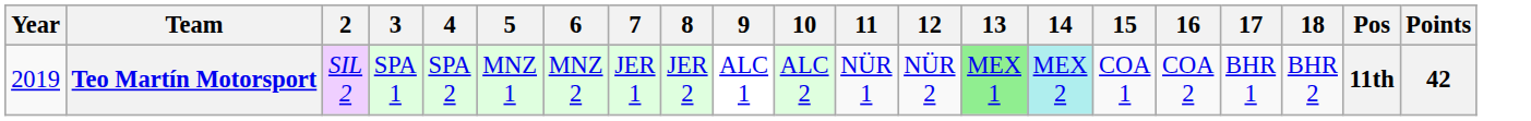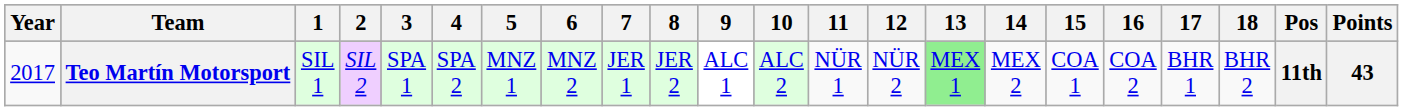+ column: 1 | SIL 1
Teo Martín Motorsport | Year: 2019 -> 2017
Teo Martín Motorsport | 14: paleturquoise background -> no background
Teo Martín Motorsport | Points: 42 -> 43
